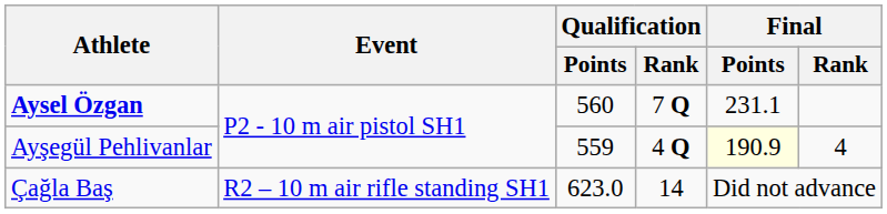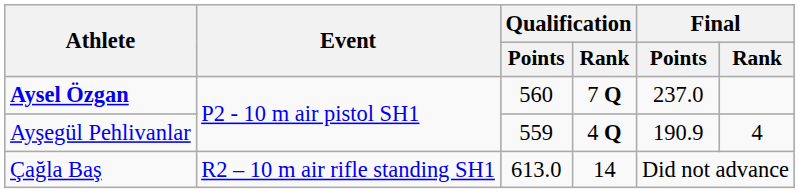Aysel Özgan | Final / Points: 231.1 -> 237.0
Ayşegül Pehlivanlar | Final / Points: lightyellow background -> no background
Çağla Baş | Qualification / Points: 623.0 -> 613.0
